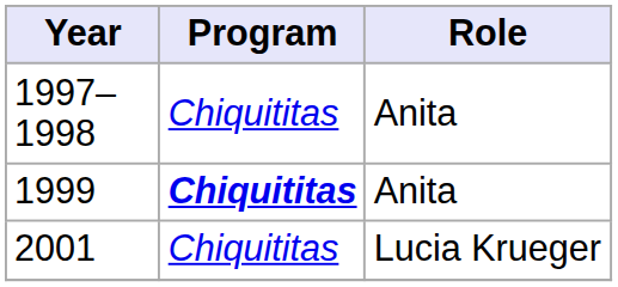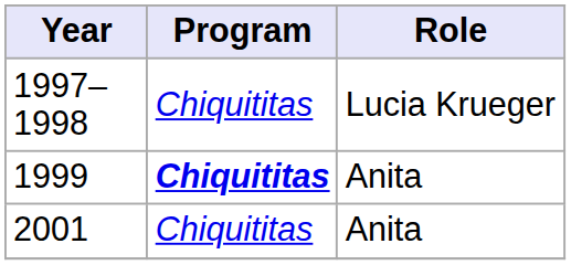1997–1998 | Role: Anita -> Lucia Krueger
2001 | Role: Lucia Krueger -> Anita
